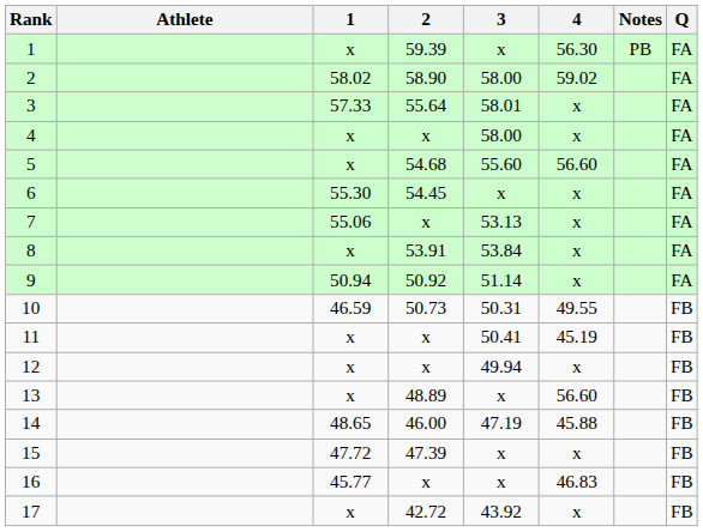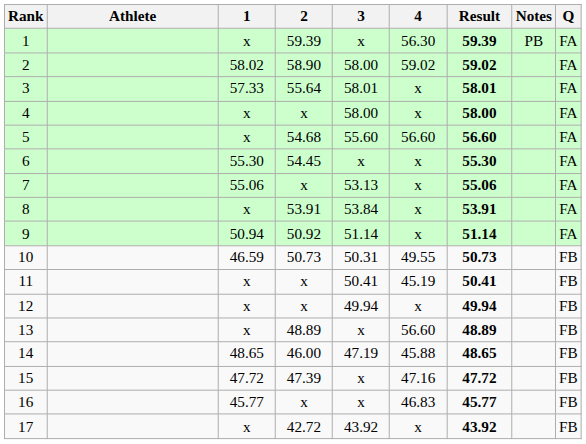+ column: Result | 59.39 | 59.02 | 58.01 | 58.00 | 56.60 | 55.30 | 55.06 | 53.91 | 51.14 | 50.73 | 50.41 | 49.94 | 48.89 | 48.65 | 47.72 | 45.77 | 43.92
15 | 4: x -> 47.16
